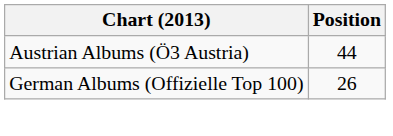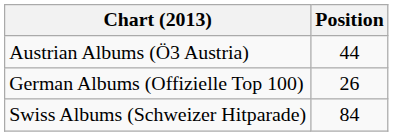+ row: Swiss Albums (Schweizer Hitparade) | 84
